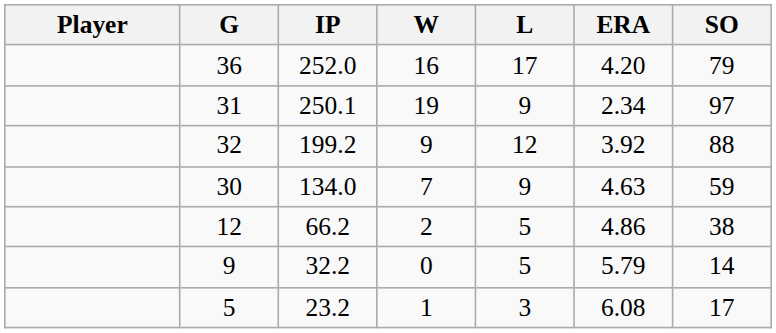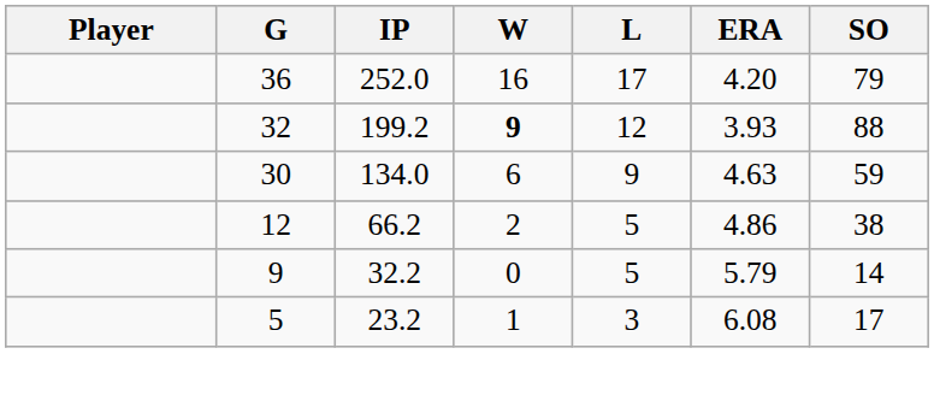- row: 31 | 250.1 | 19 | 9 | 2.34 | 97
32 | W: normal -> bold
32 | ERA: 3.92 -> 3.93
30 | W: 7 -> 6
